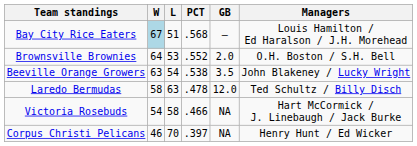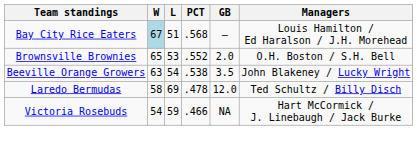Brownsville Brownies | W: 64 -> 65
Laredo Bermudas | L: 63 -> 69
Victoria Rosebuds | L: 58 -> 59
- row: Corpus Christi Pelicans | 46 | 70 | .397 | NA | Henry Hunt / Ed Wicker
